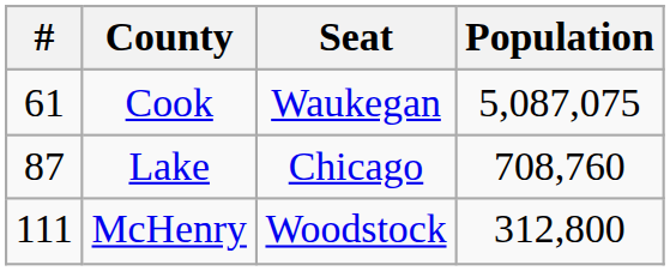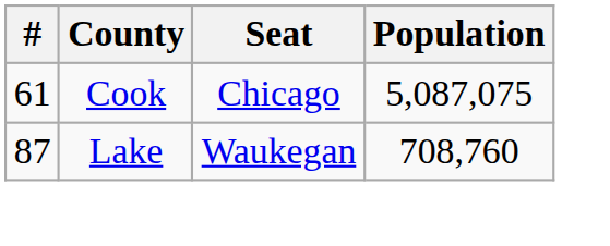Cook | Seat: Waukegan -> Chicago
Lake | Seat: Chicago -> Waukegan
- row: 111 | McHenry | Woodstock | 312,800
